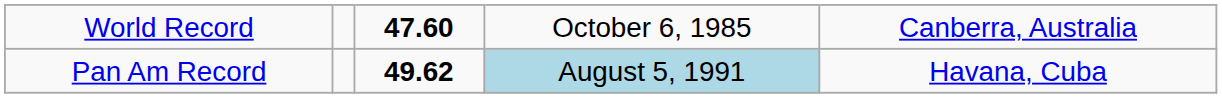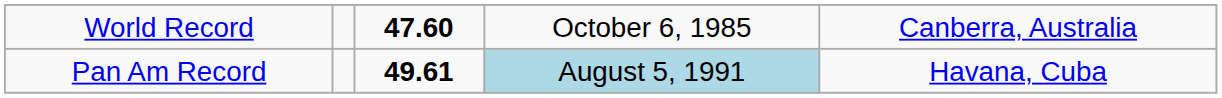Pan Am Record | column 3: 49.62 -> 49.61
